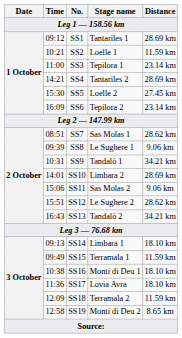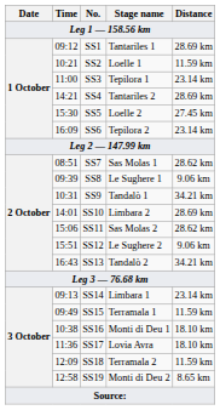SS11 | Distance: 9.06 km -> 28.62 km
SS12 | Distance: 28.62 km -> 9.06 km
SS14 | Distance: 18.10 km -> 23.14 km
